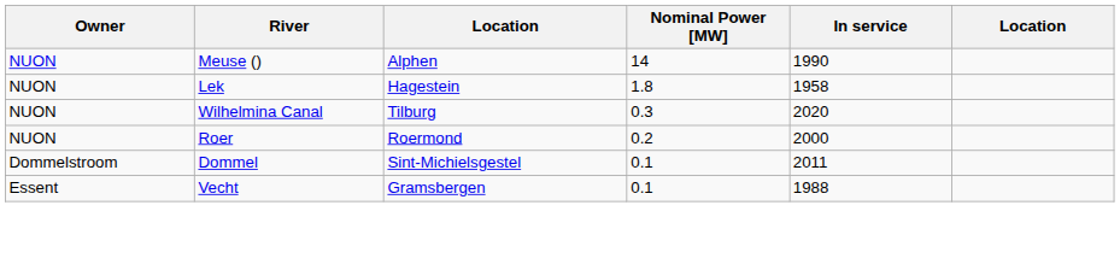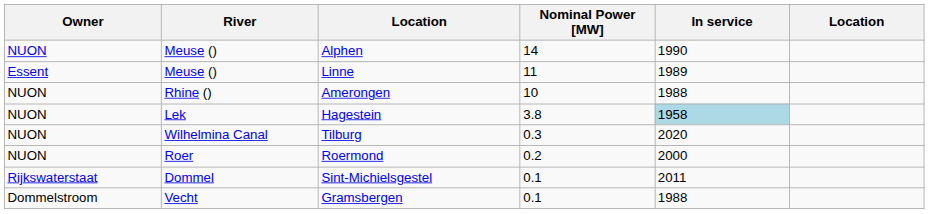+ row: Essent | Meuse () | Linne | 11 | 1989
+ row: NUON | Rhine () | Amerongen | 10 | 1988
Hagestein | Nominal Power [MW]: 1.8 -> 3.8
Hagestein | In service: no background -> lightblue background
Sint-Michielsgestel | Owner: Dommelstroom -> Rijkswaterstaat
Gramsbergen | Owner: Essent -> Dommelstroom
